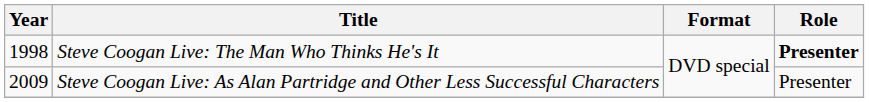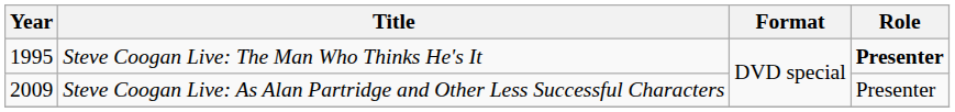Steve Coogan Live: The Man Who Thinks He's It | Year: 1998 -> 1995
